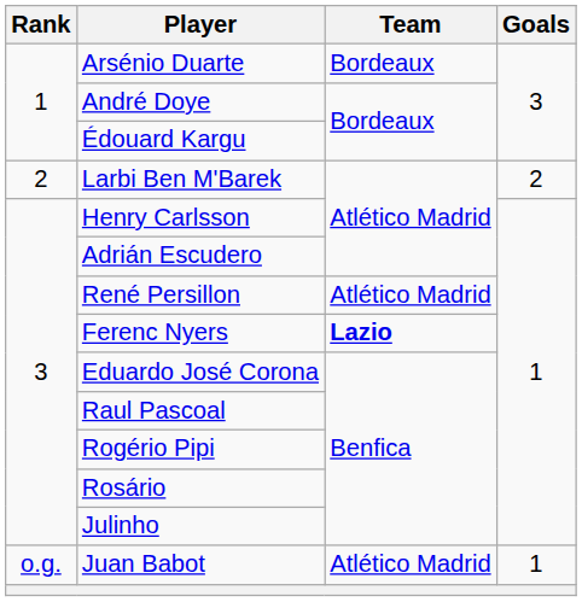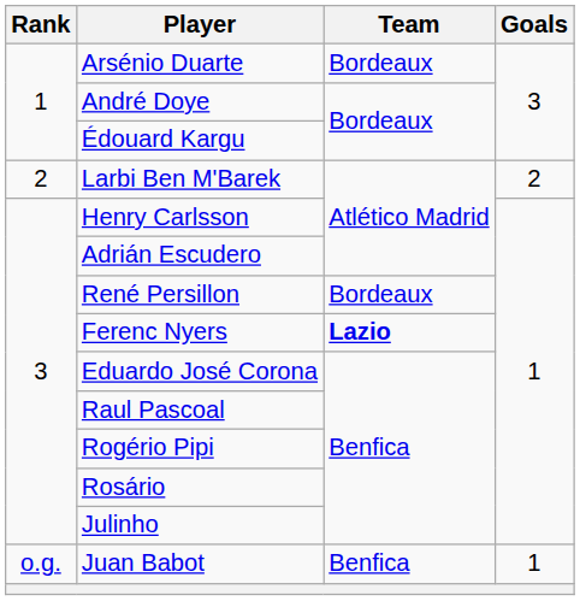René Persillon | Team: Atlético Madrid -> Bordeaux
Juan Babot | Team: Atlético Madrid -> Benfica
